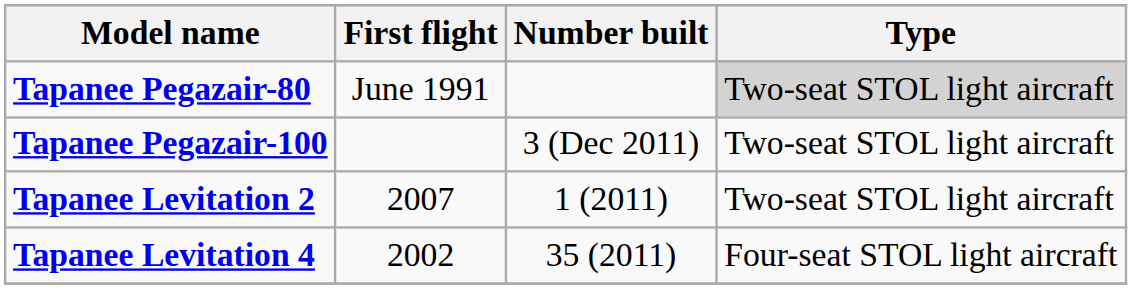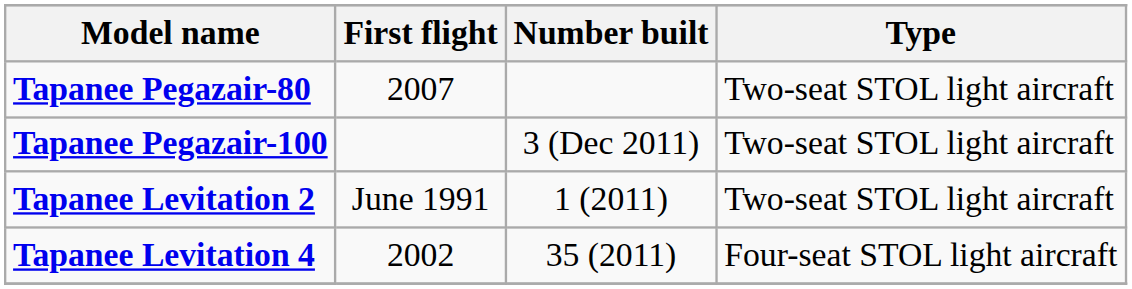Tapanee Pegazair-80 | First flight: June 1991 -> 2007
Tapanee Pegazair-80 | Type: lightgrey background -> no background
Tapanee Levitation 2 | First flight: 2007 -> June 1991
